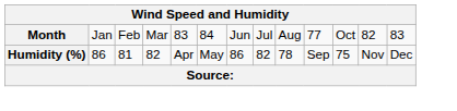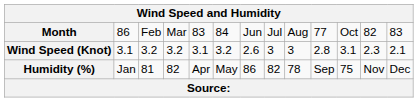Month | column 2: Jan -> 86
+ row: Wind Speed (Knot) | 3.1 | 3.2 | 3.2 | 3.1 | 3.2 | 2.6 | 3 | 3 | 2.8 | 3.1 | 2.3 | 2.1
Humidity (%) | column 2: 86 -> Jan
